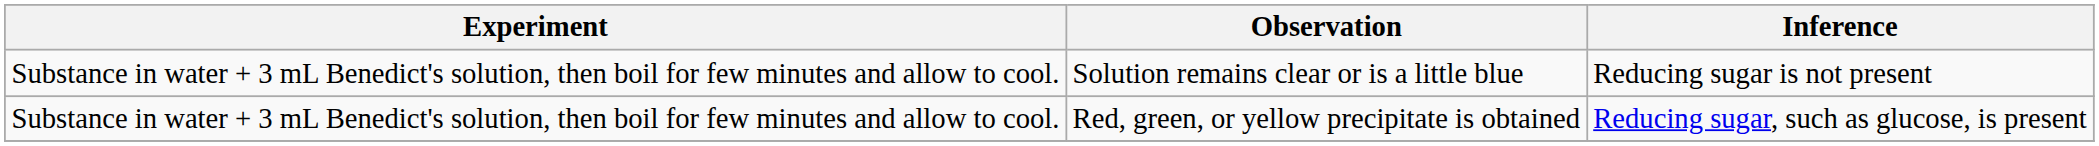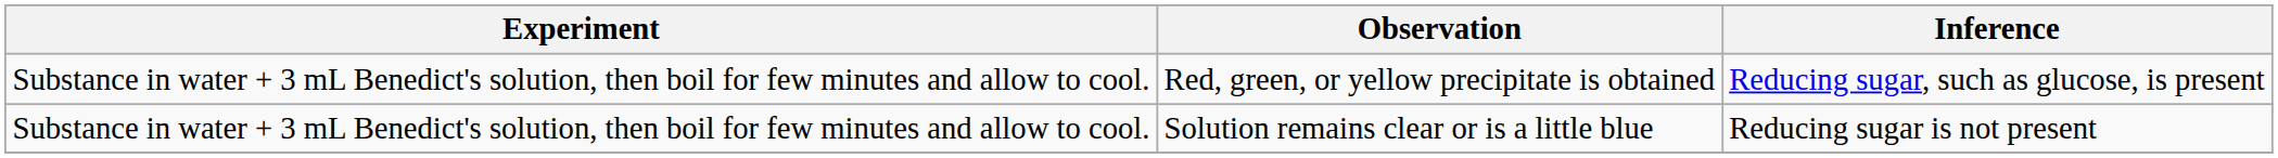rows swapped: Red, green, or yellow precipitate is obtained <-> Solution remains clear or is a little blue
